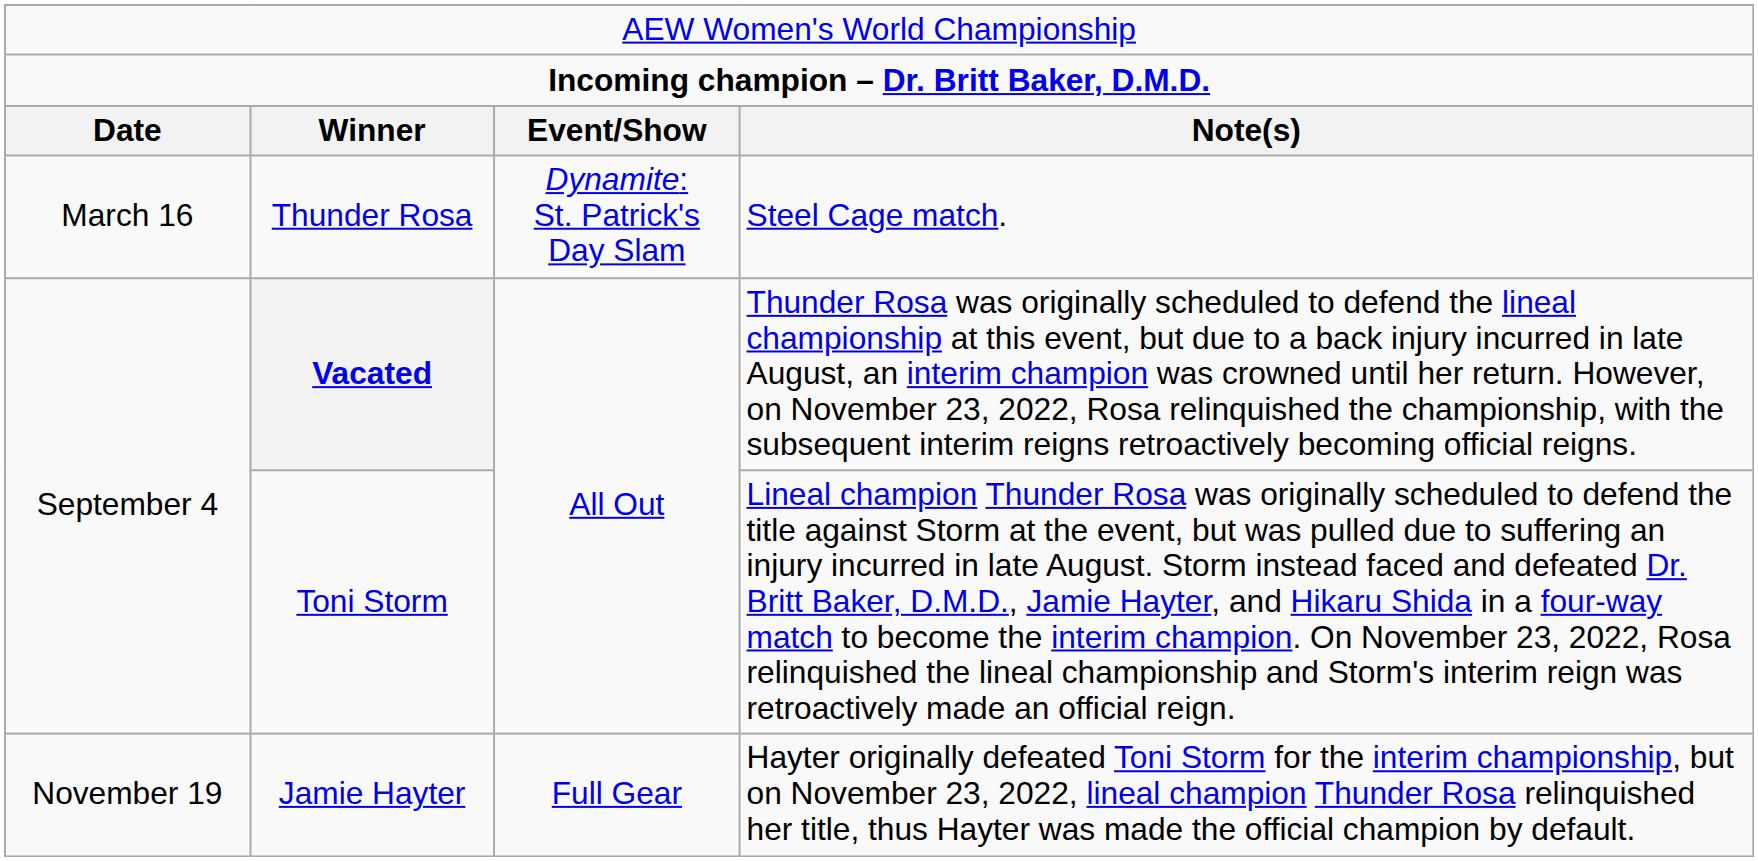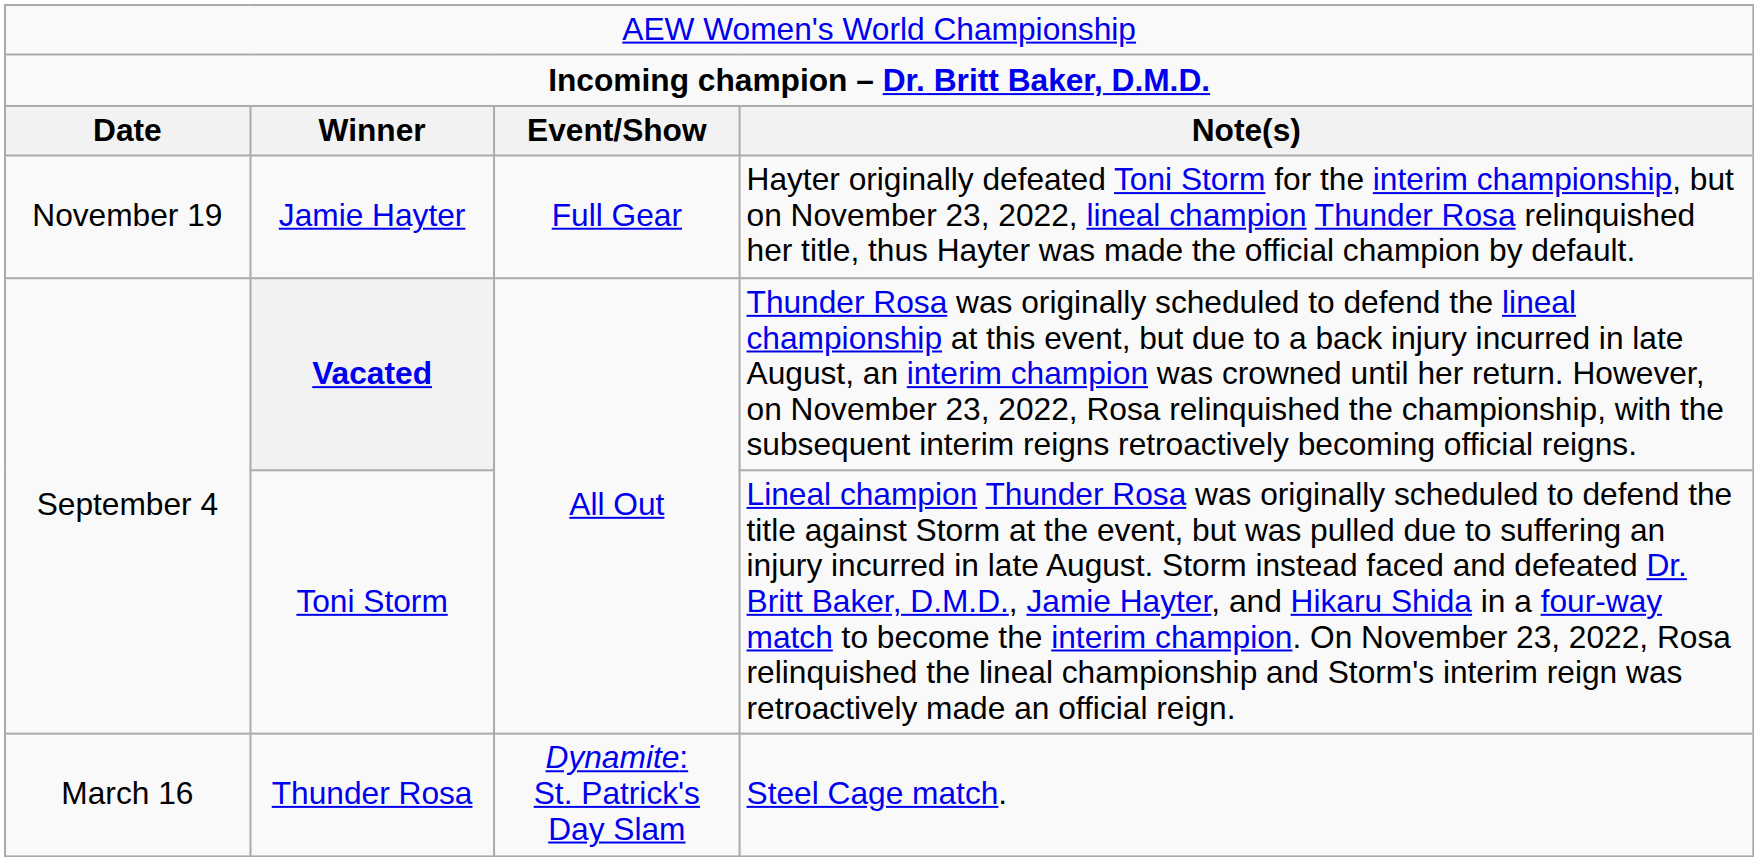rows swapped: Thunder Rosa <-> Jamie Hayter
